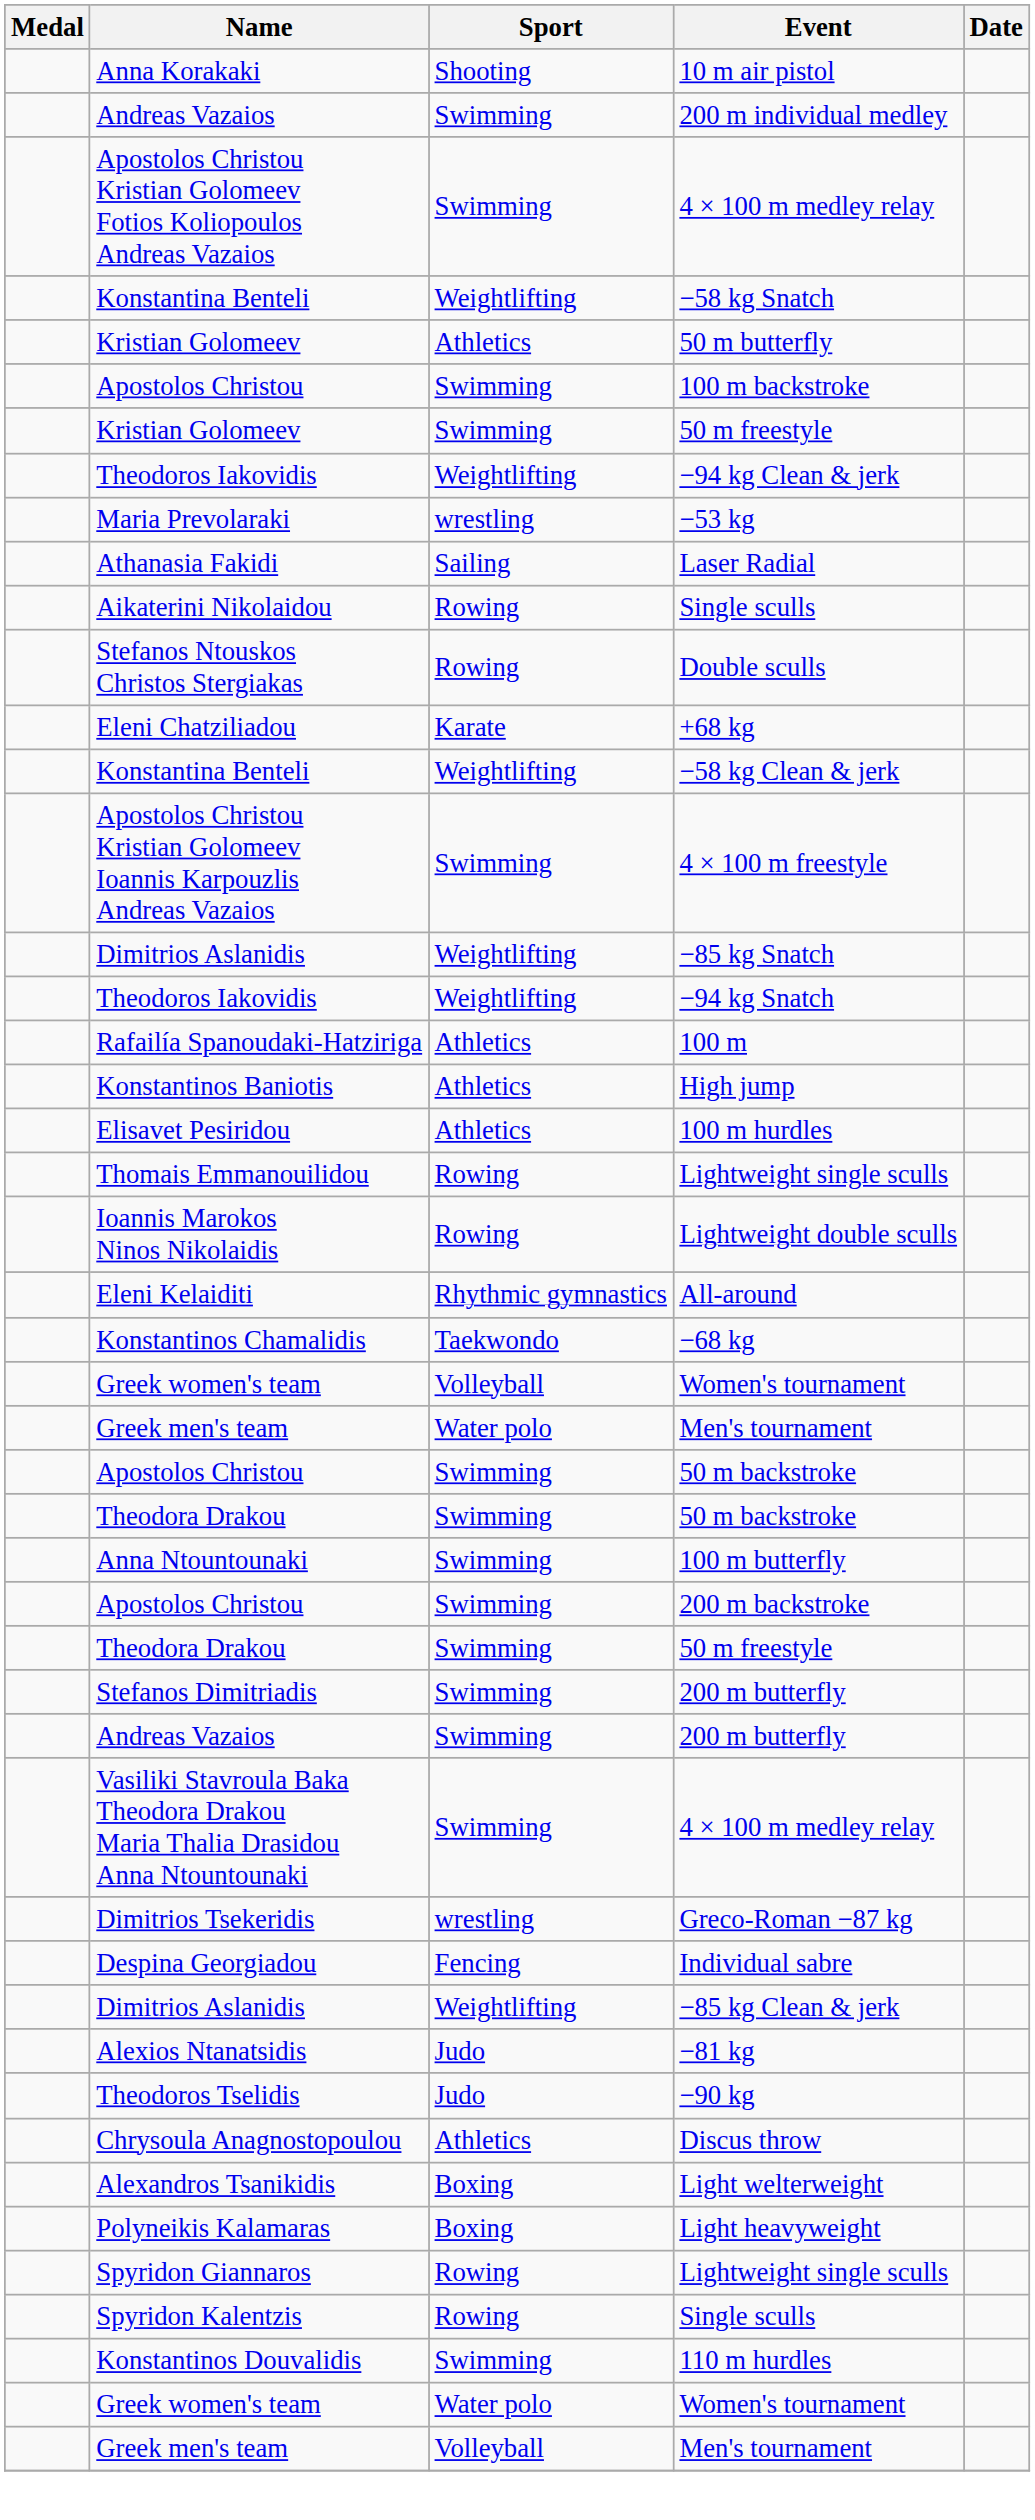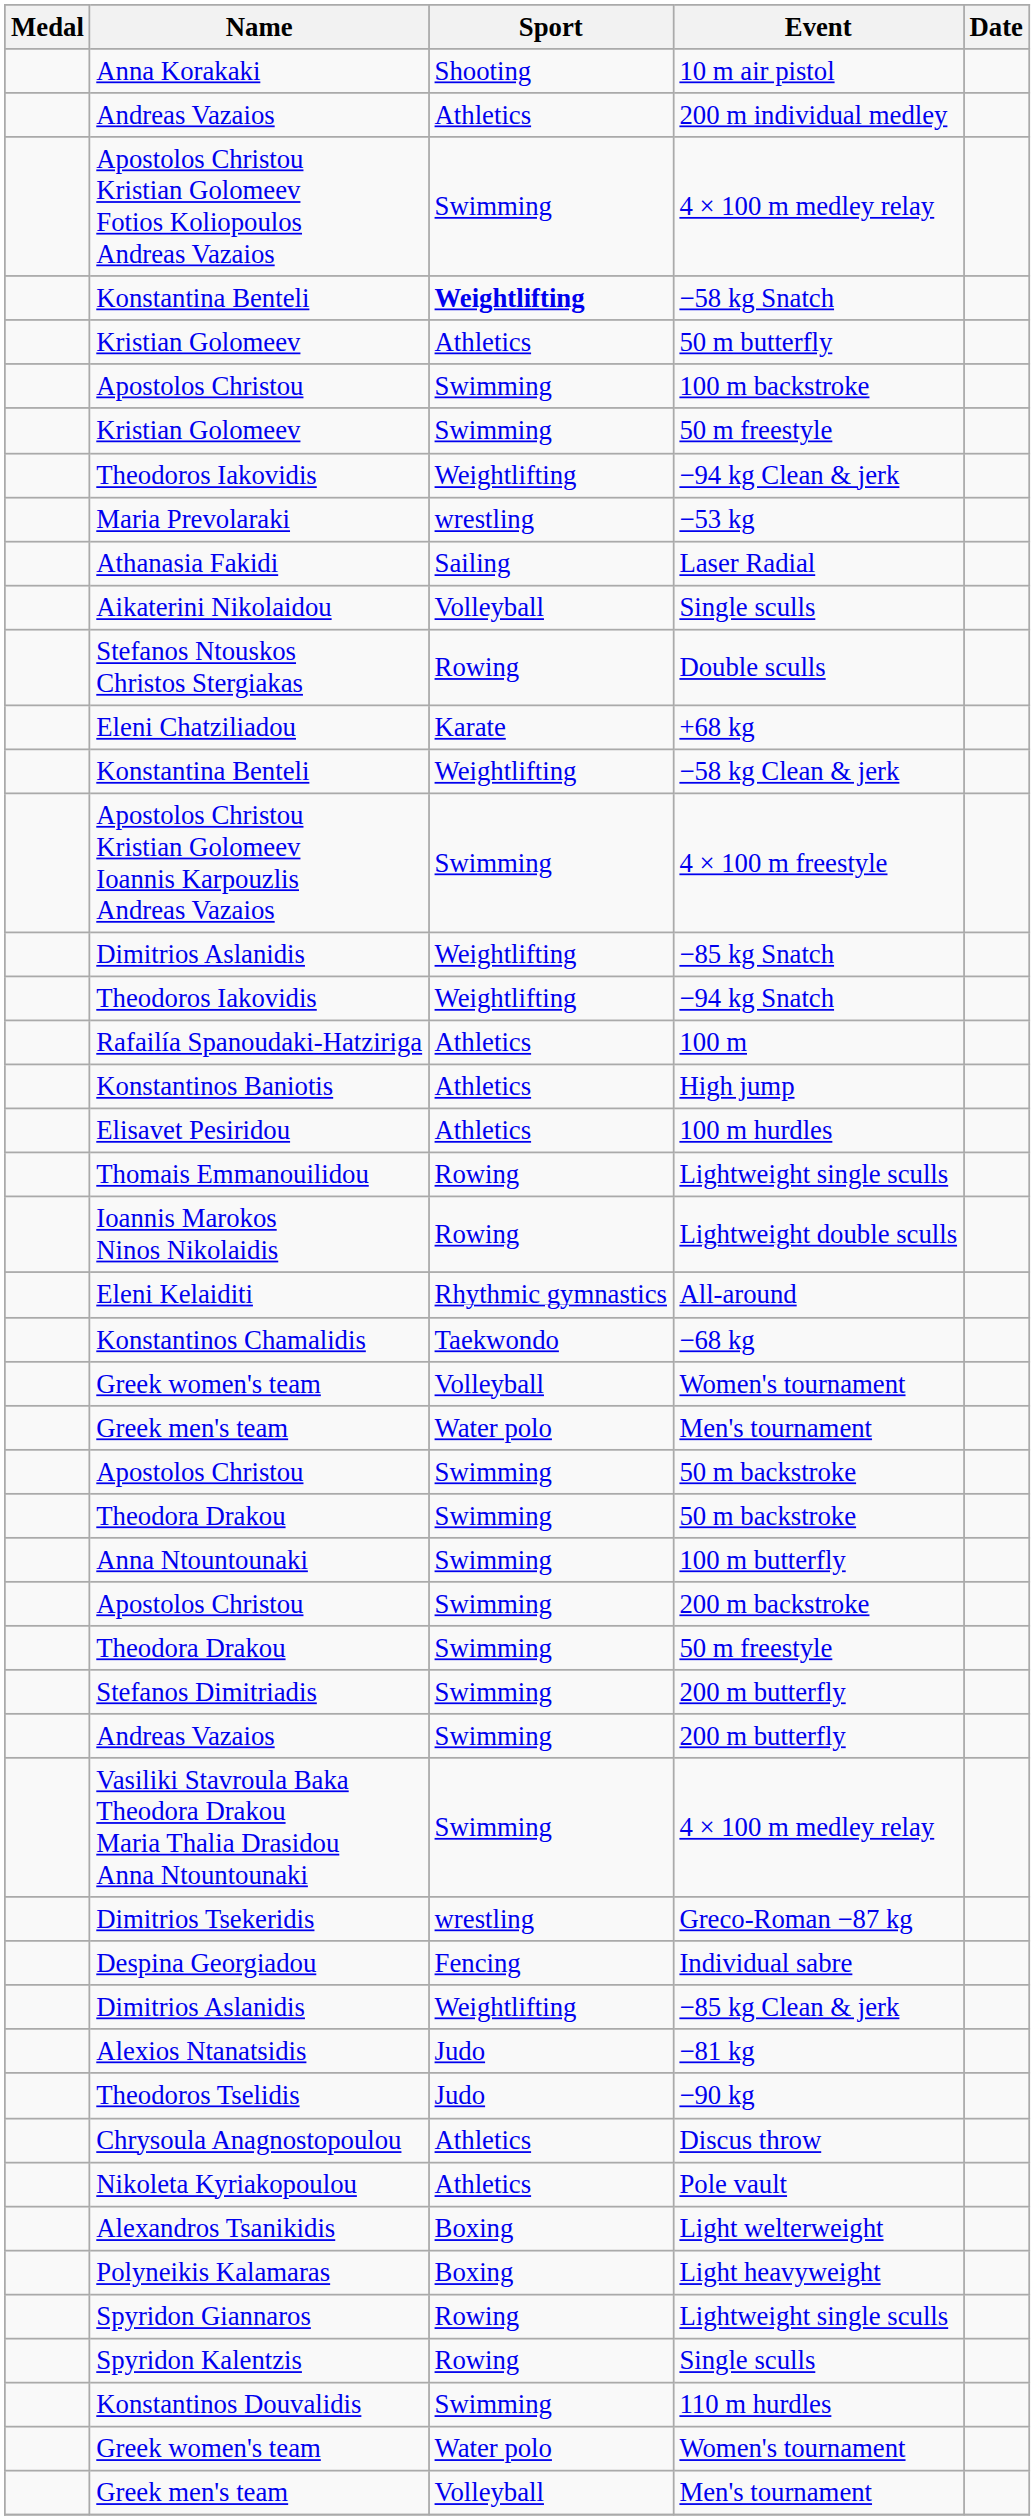200 m individual medley | Sport: Swimming -> Athletics
−58 kg Snatch | Sport: normal -> bold
Aikaterini Nikolaidou / Single sculls | Sport: Rowing -> Volleyball
+ row: Nikoleta Kyriakopoulou | Athletics | Pole vault
